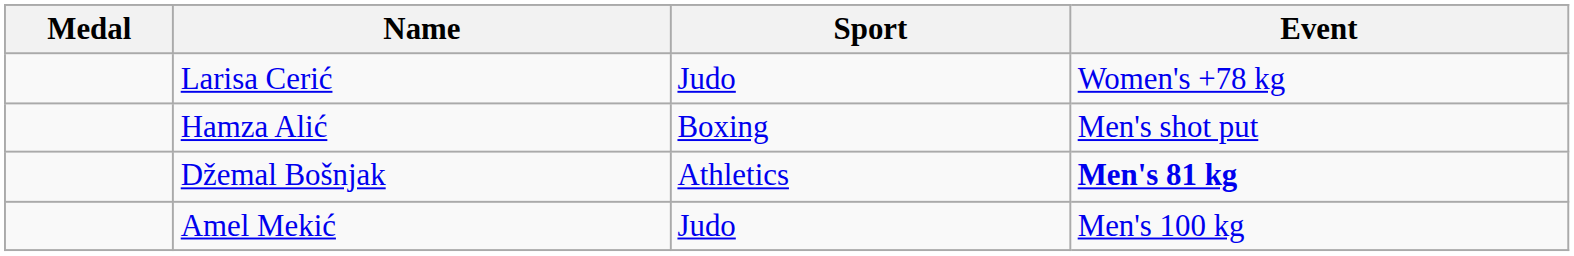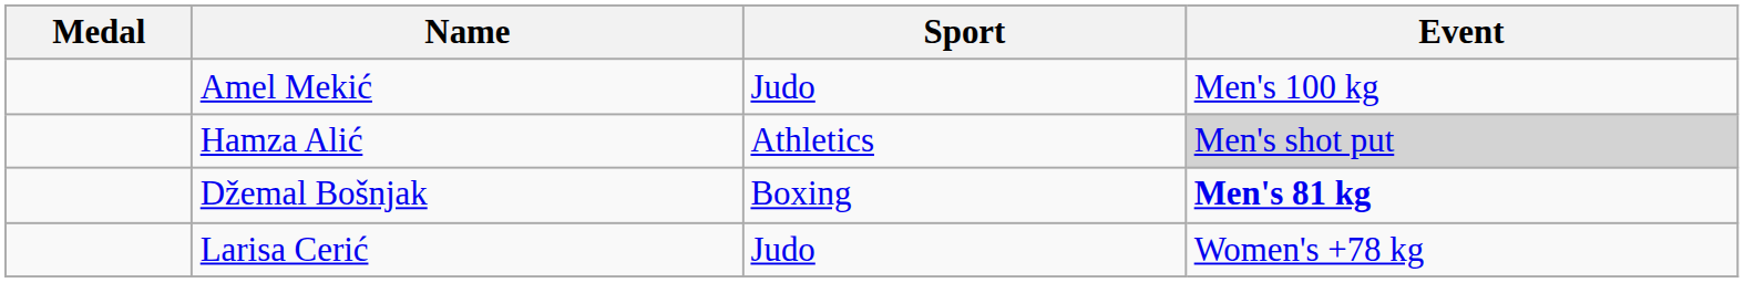rows swapped: Amel Mekić <-> Larisa Cerić
Hamza Alić | Sport: Boxing -> Athletics
Hamza Alić | Event: no background -> lightgrey background
Džemal Bošnjak | Sport: Athletics -> Boxing
